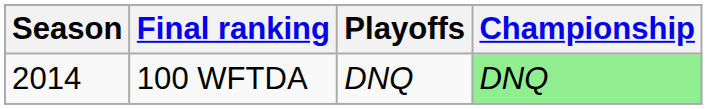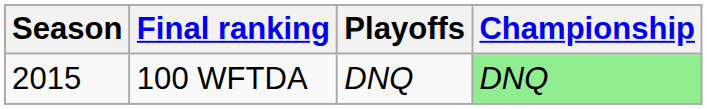100 WFTDA | Season: 2014 -> 2015
